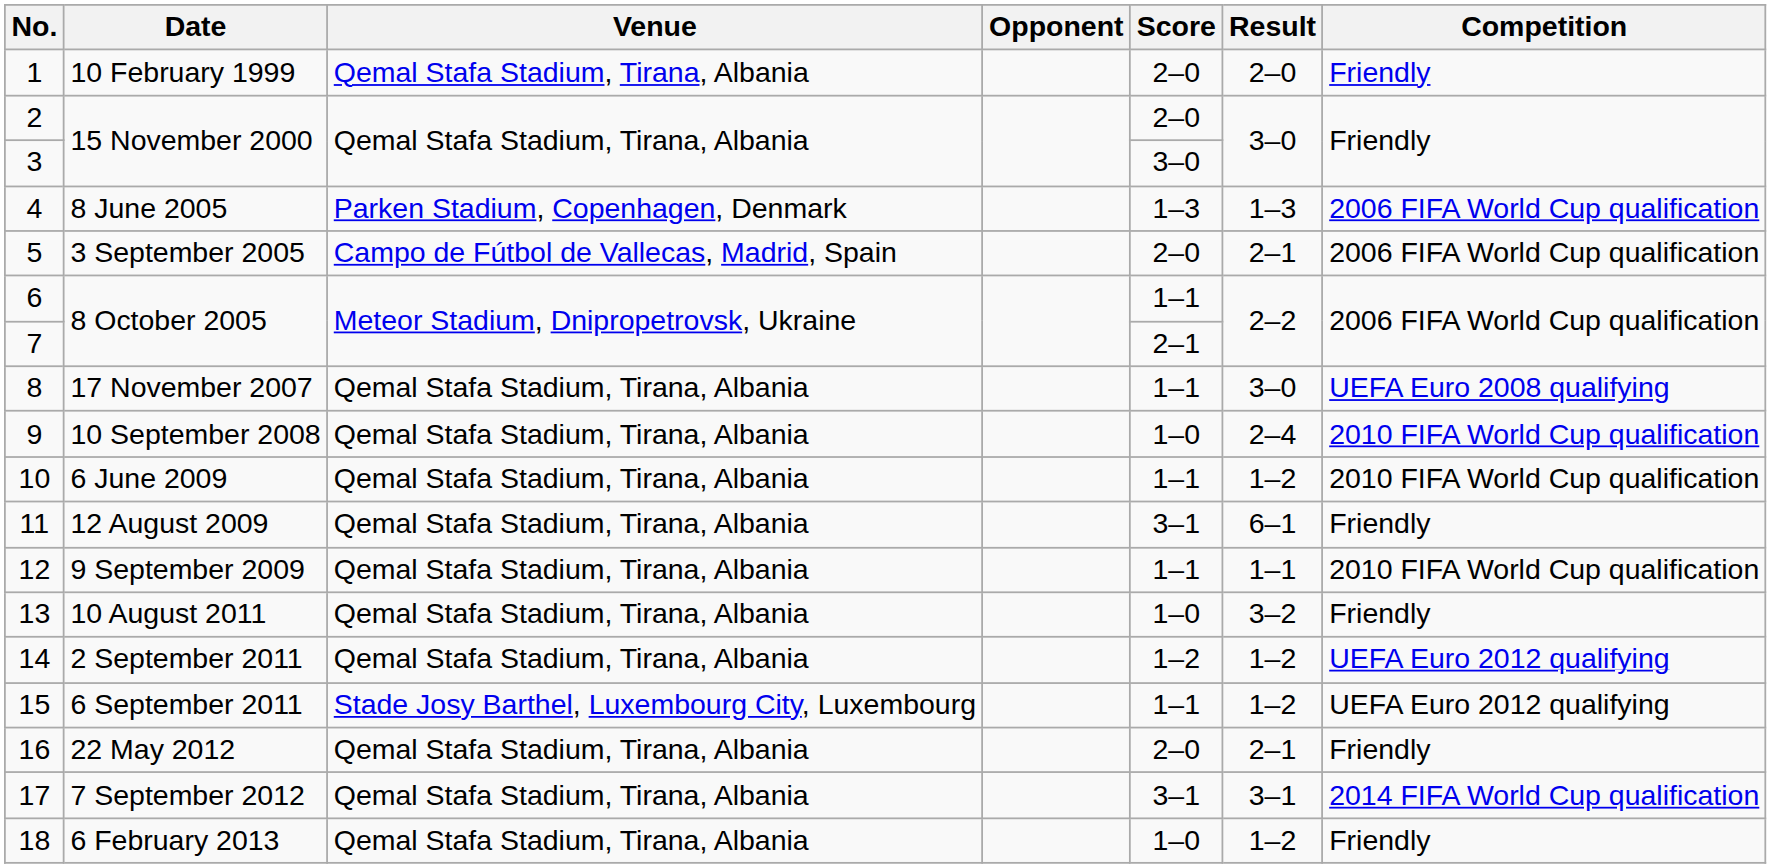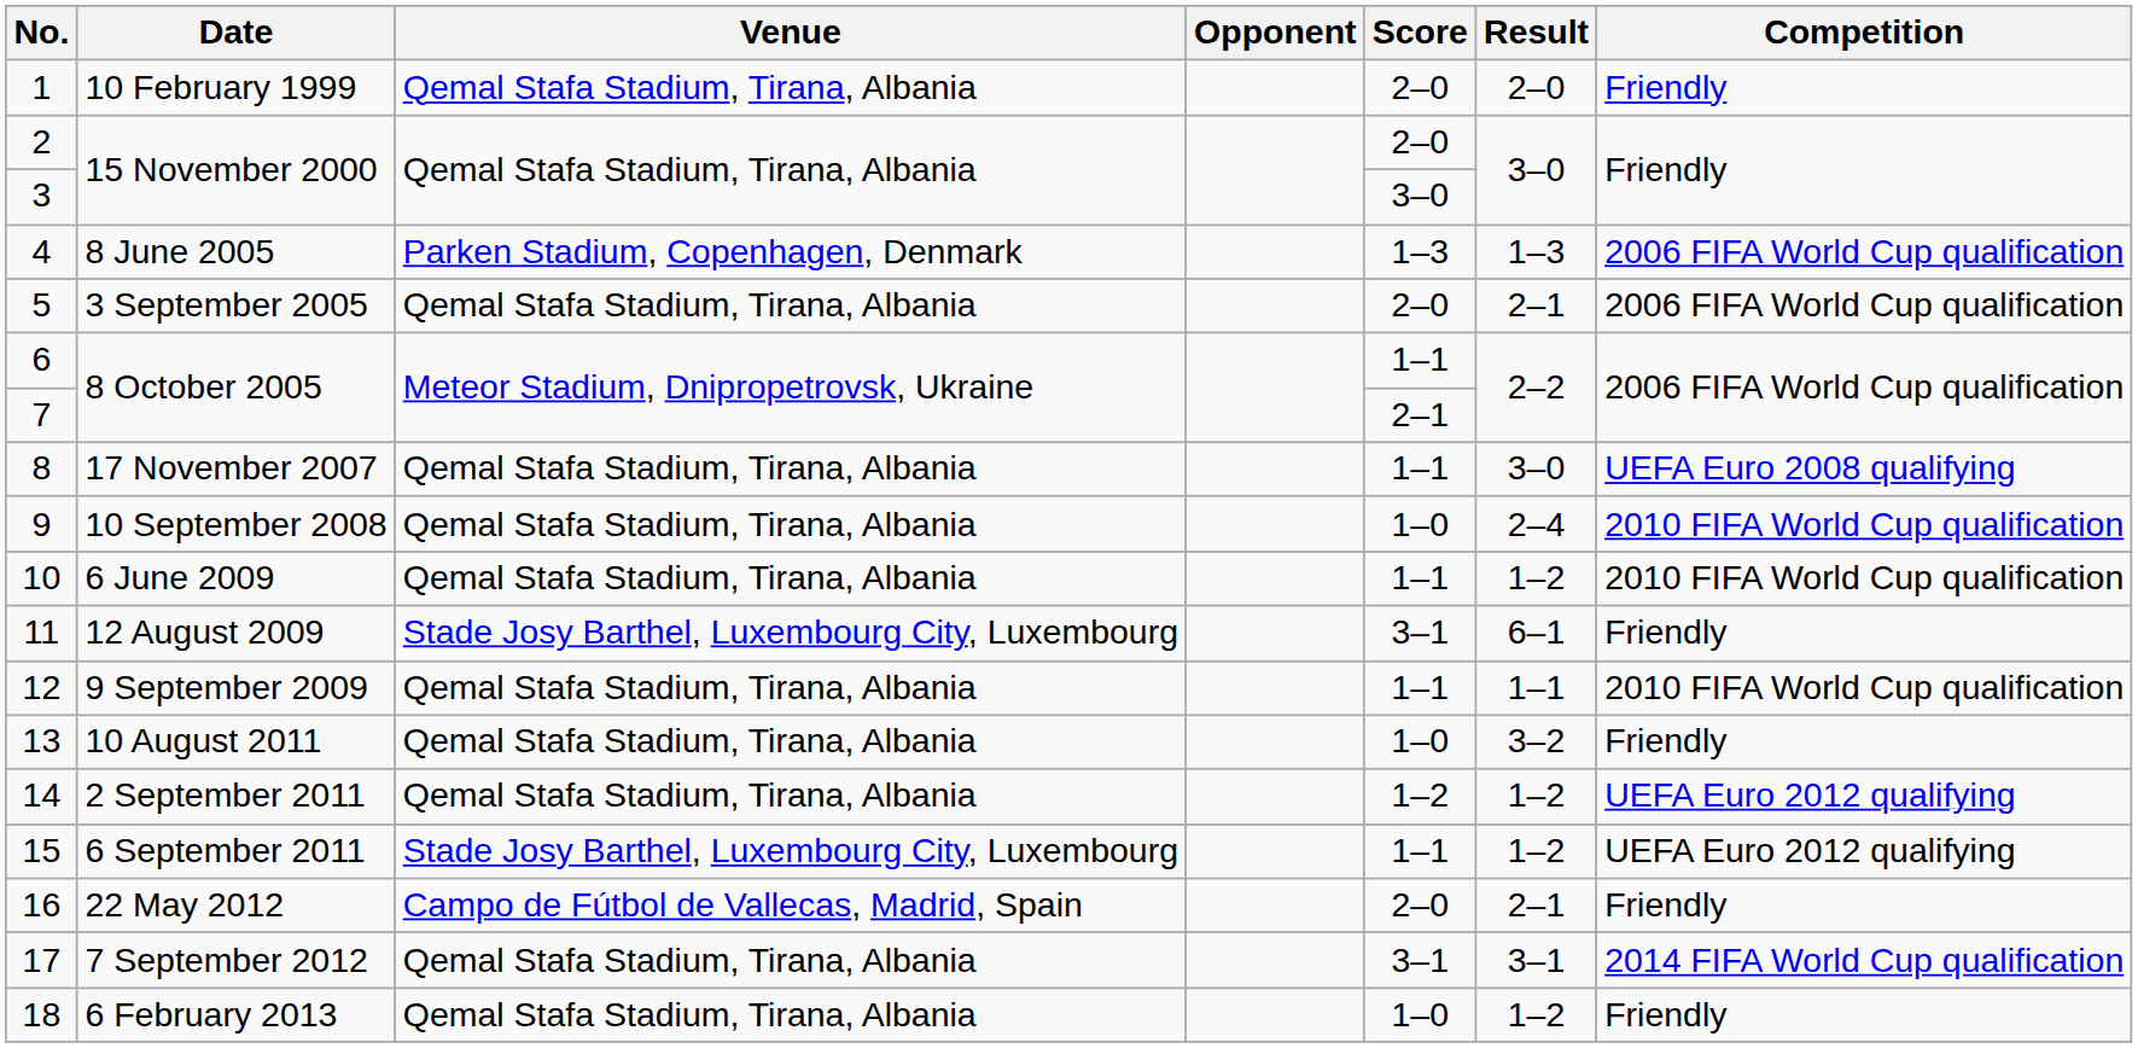5 | Venue: Campo de Fútbol de Vallecas, Madrid, Spain -> Qemal Stafa Stadium, Tirana, Albania
11 | Venue: Qemal Stafa Stadium, Tirana, Albania -> Stade Josy Barthel, Luxembourg City, Luxembourg
16 | Venue: Qemal Stafa Stadium, Tirana, Albania -> Campo de Fútbol de Vallecas, Madrid, Spain
